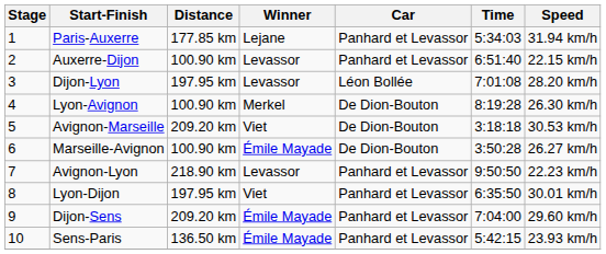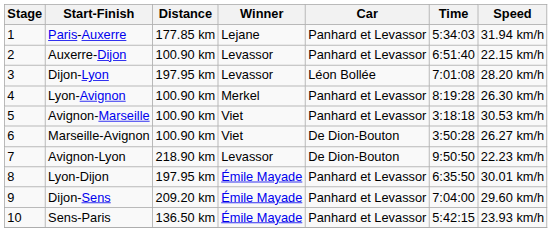Lyon-Avignon | Car: De Dion-Bouton -> Panhard et Levassor
Avignon-Marseille | Distance: 209.20 km -> 100.90 km
Avignon-Marseille | Car: De Dion-Bouton -> Panhard et Levassor
Marseille-Avignon | Winner: Émile Mayade -> Viet
Avignon-Lyon | Car: Panhard et Levassor -> De Dion-Bouton
Lyon-Dijon | Winner: Viet -> Émile Mayade
